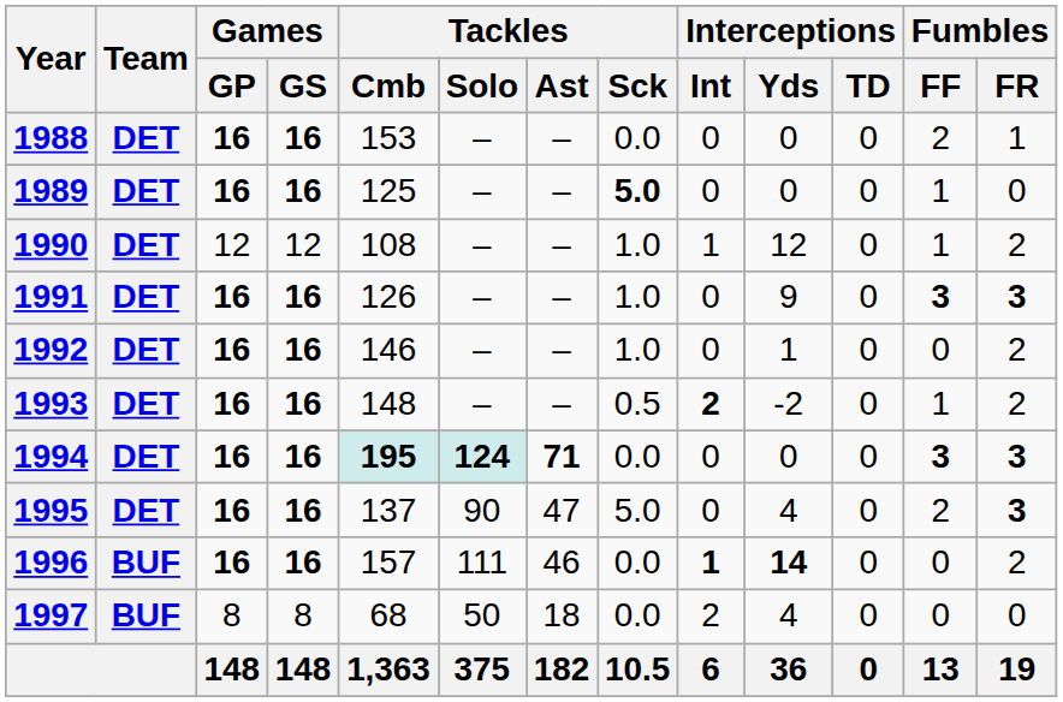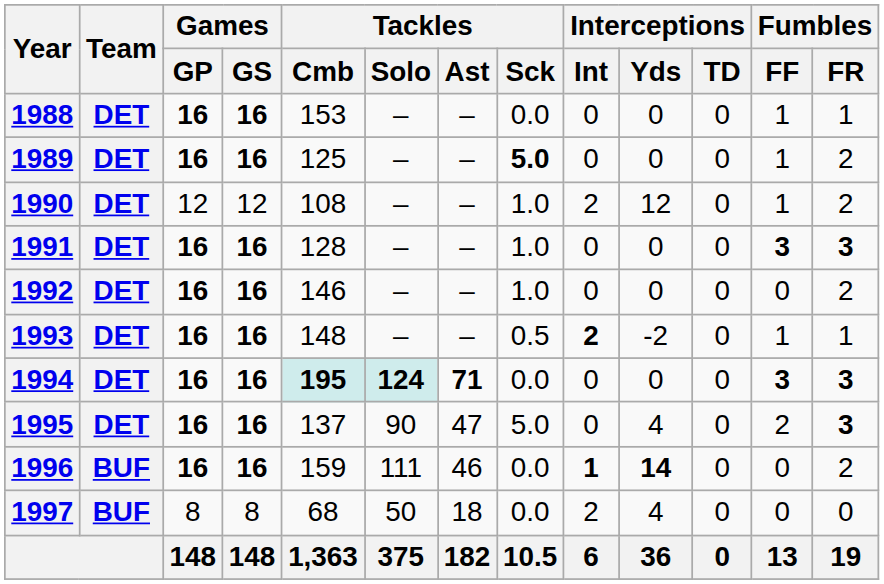1988 | Fumbles / FF: 2 -> 1
1989 | Fumbles / FR: 0 -> 2
1990 | Interceptions / Int: 1 -> 2
1991 | Tackles / Cmb: 126 -> 128
1991 | Interceptions / Yds: 9 -> 0
1992 | Interceptions / Yds: 1 -> 0
1993 | Fumbles / FR: 2 -> 1
1996 | Tackles / Cmb: 157 -> 159
